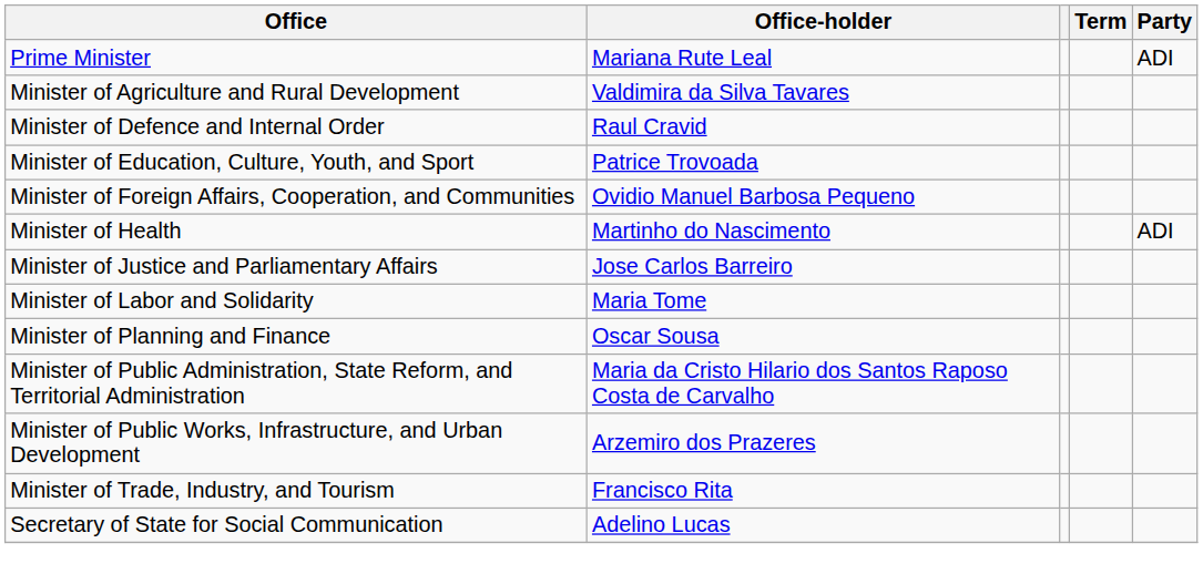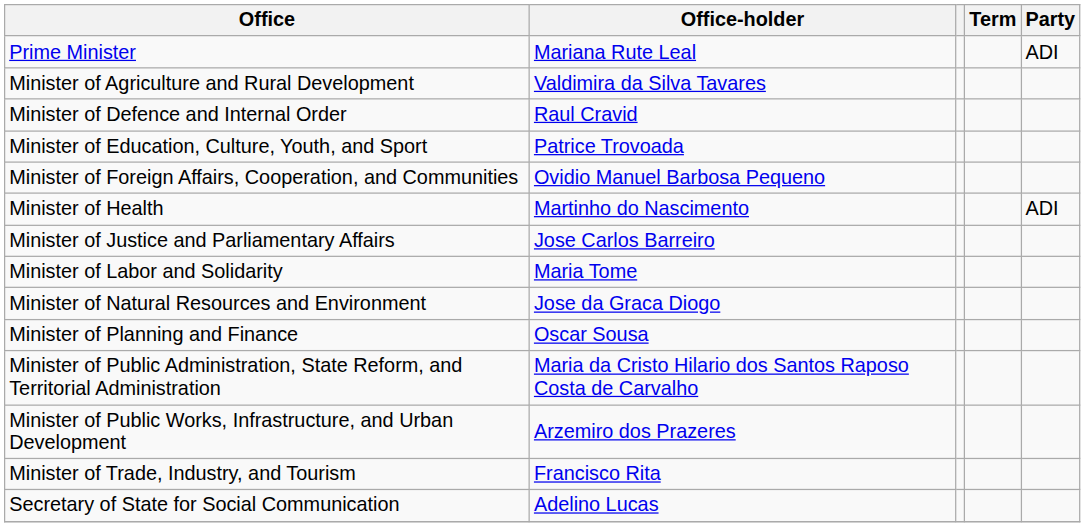+ row: Minister of Natural Resources and Environment | Jose da Graca Diogo
